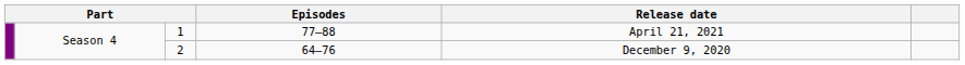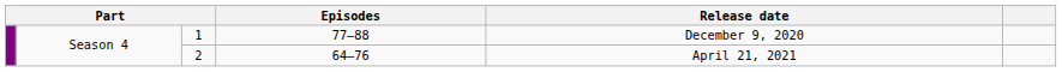1 | Release date: April 21, 2021 -> December 9, 2020
2 | Release date: December 9, 2020 -> April 21, 2021
